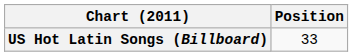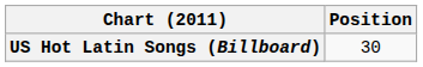US Hot Latin Songs (Billboard) | Position: 33 -> 30
